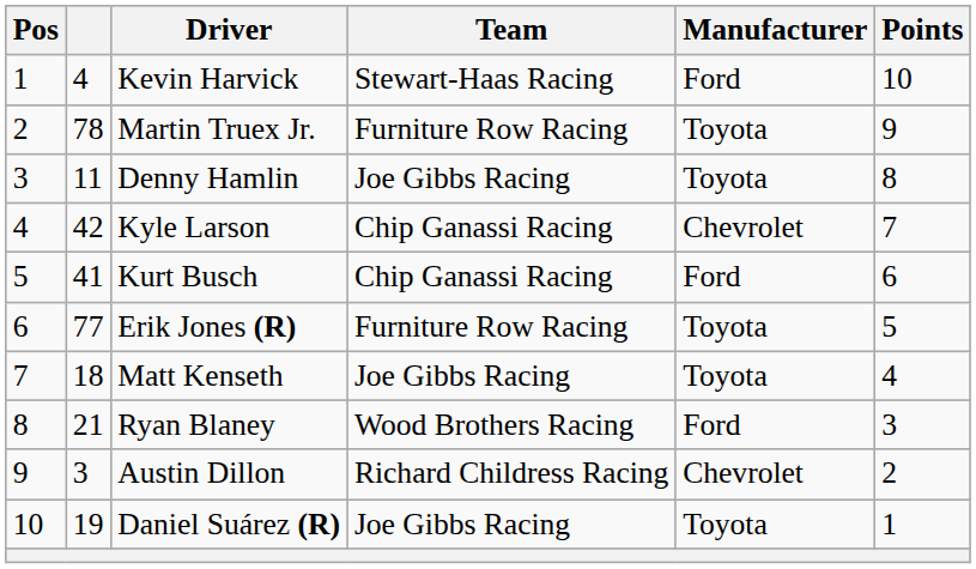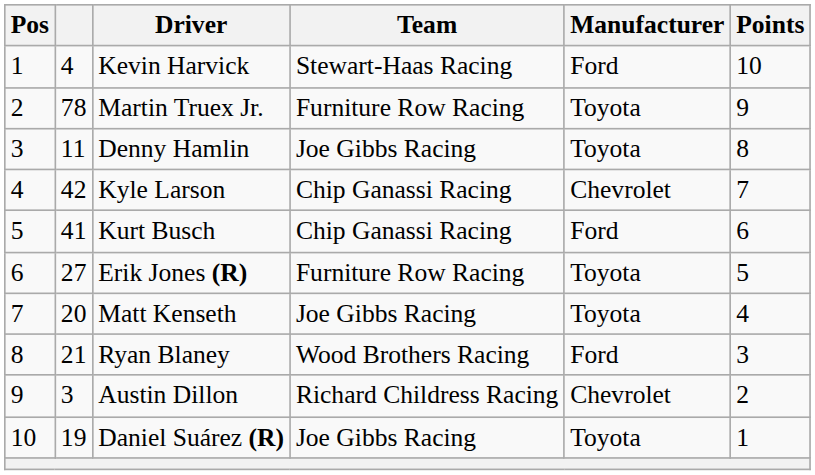Erik Jones (R) | column 2: 77 -> 27
Matt Kenseth | column 2: 18 -> 20
